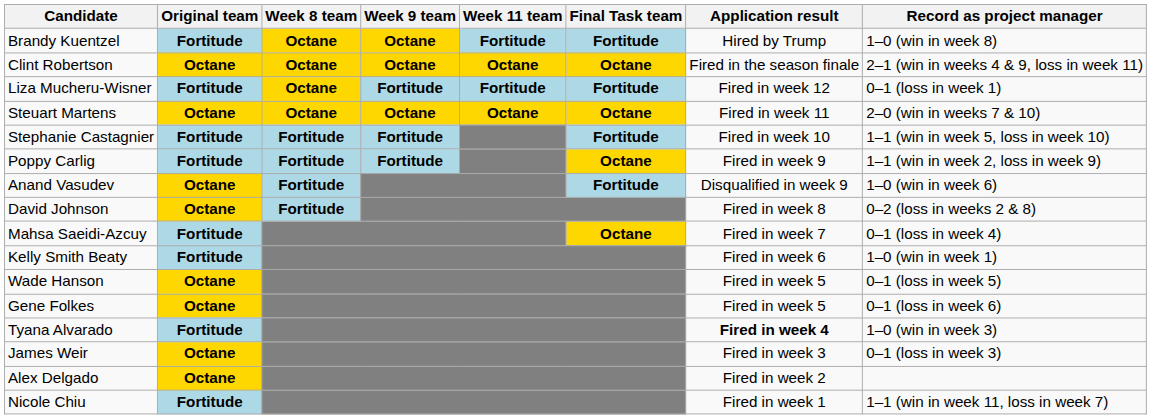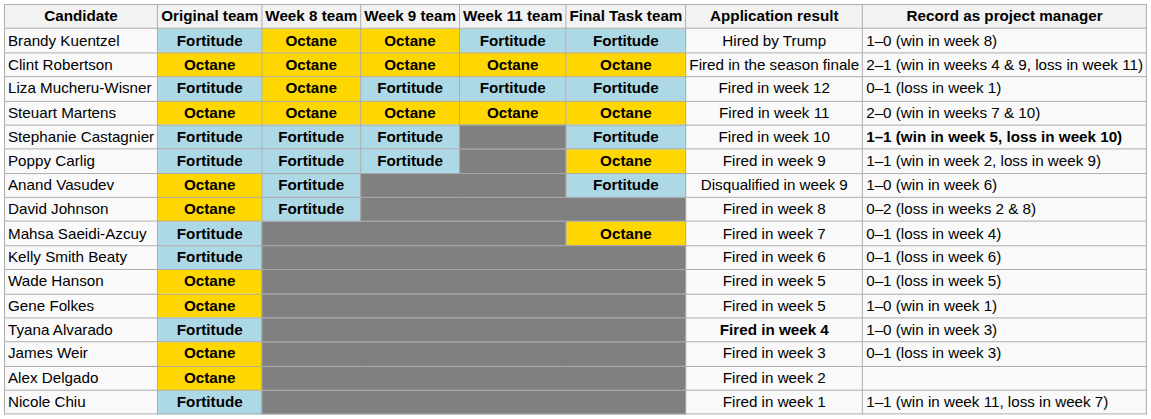Stephanie Castagnier | Record as project manager: normal -> bold
Kelly Smith Beaty | Record as project manager: 1–0 (win in week 1) -> 0–1 (loss in week 6)
Gene Folkes | Record as project manager: 0–1 (loss in week 6) -> 1–0 (win in week 1)
